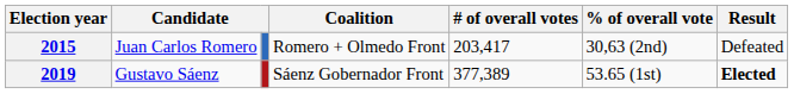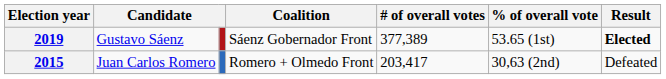rows swapped: 2015 <-> 2019
